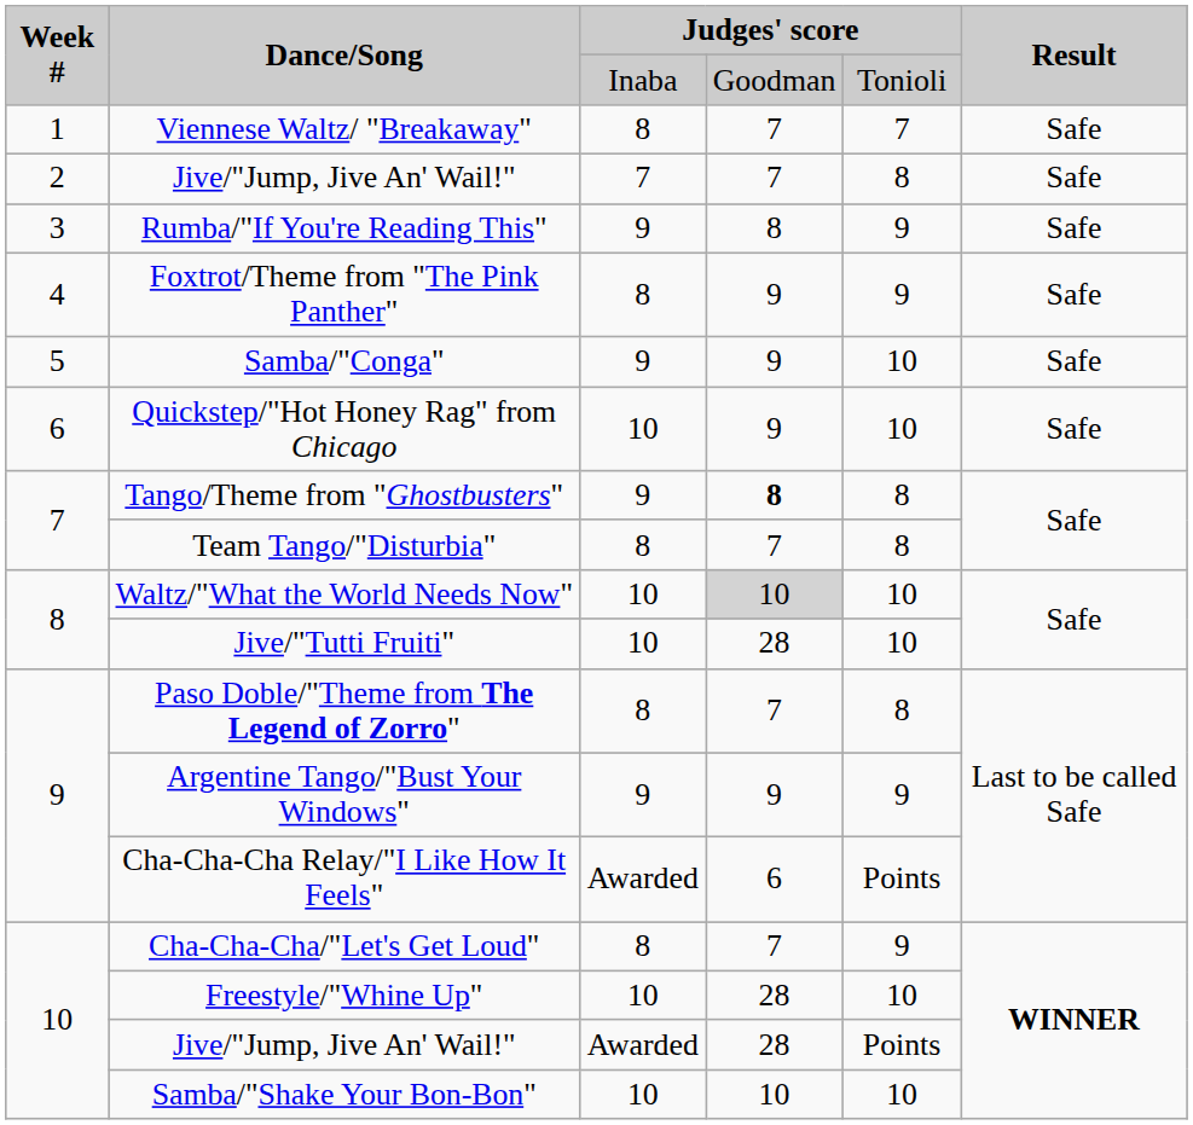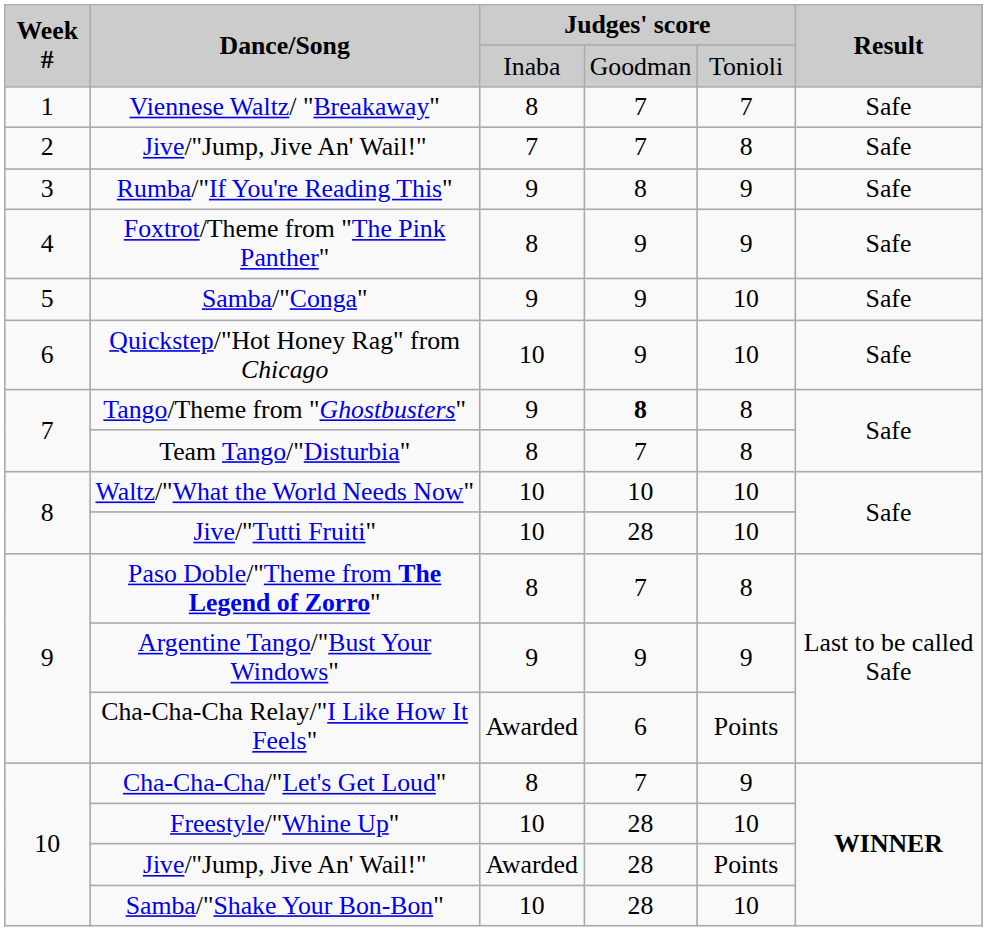Waltz/"What the World Needs Now" | column 4: lightgrey background -> no background
Samba/"Shake Your Bon-Bon" | column 4: 10 -> 28
